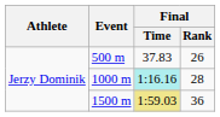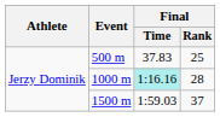500 m | Final / Rank: 26 -> 25
1500 m | Final / Time: khaki background -> no background
1500 m | Final / Rank: 36 -> 37
